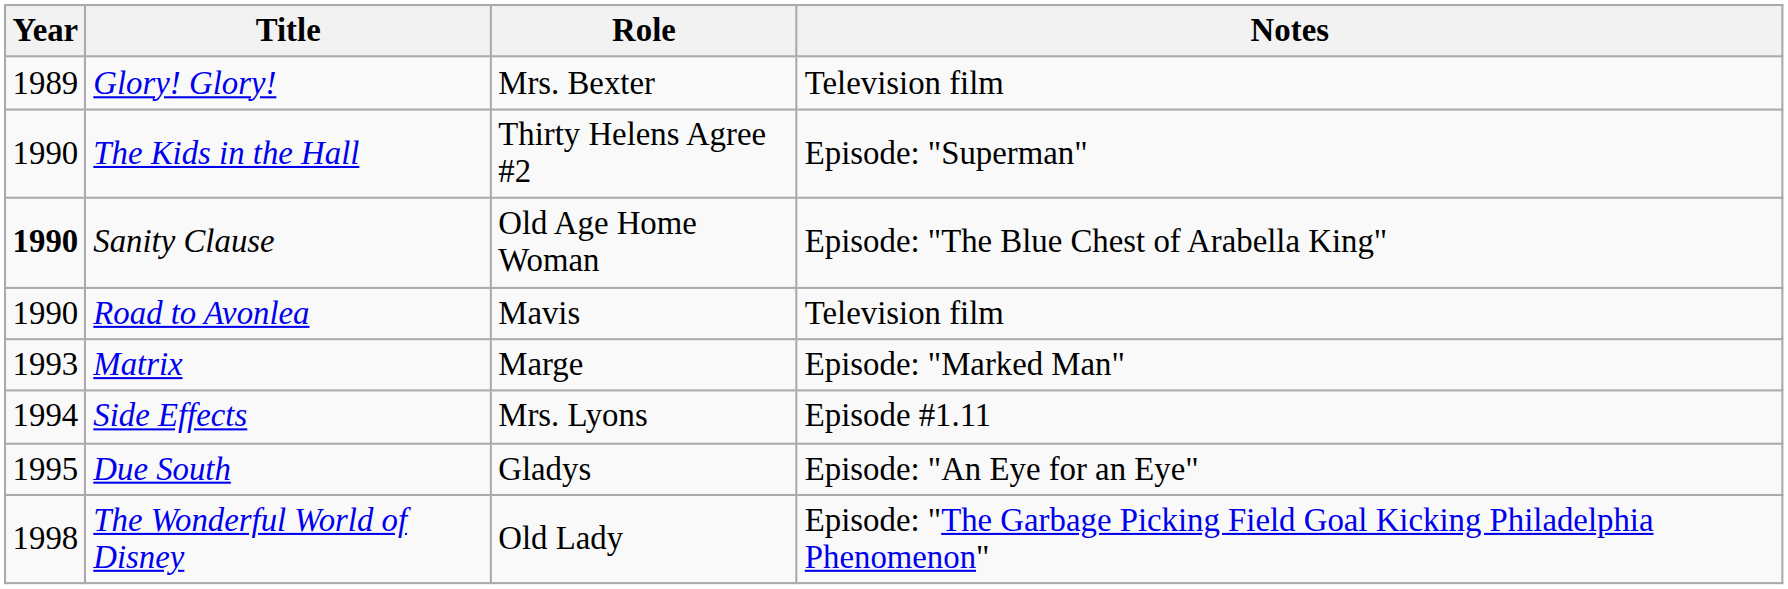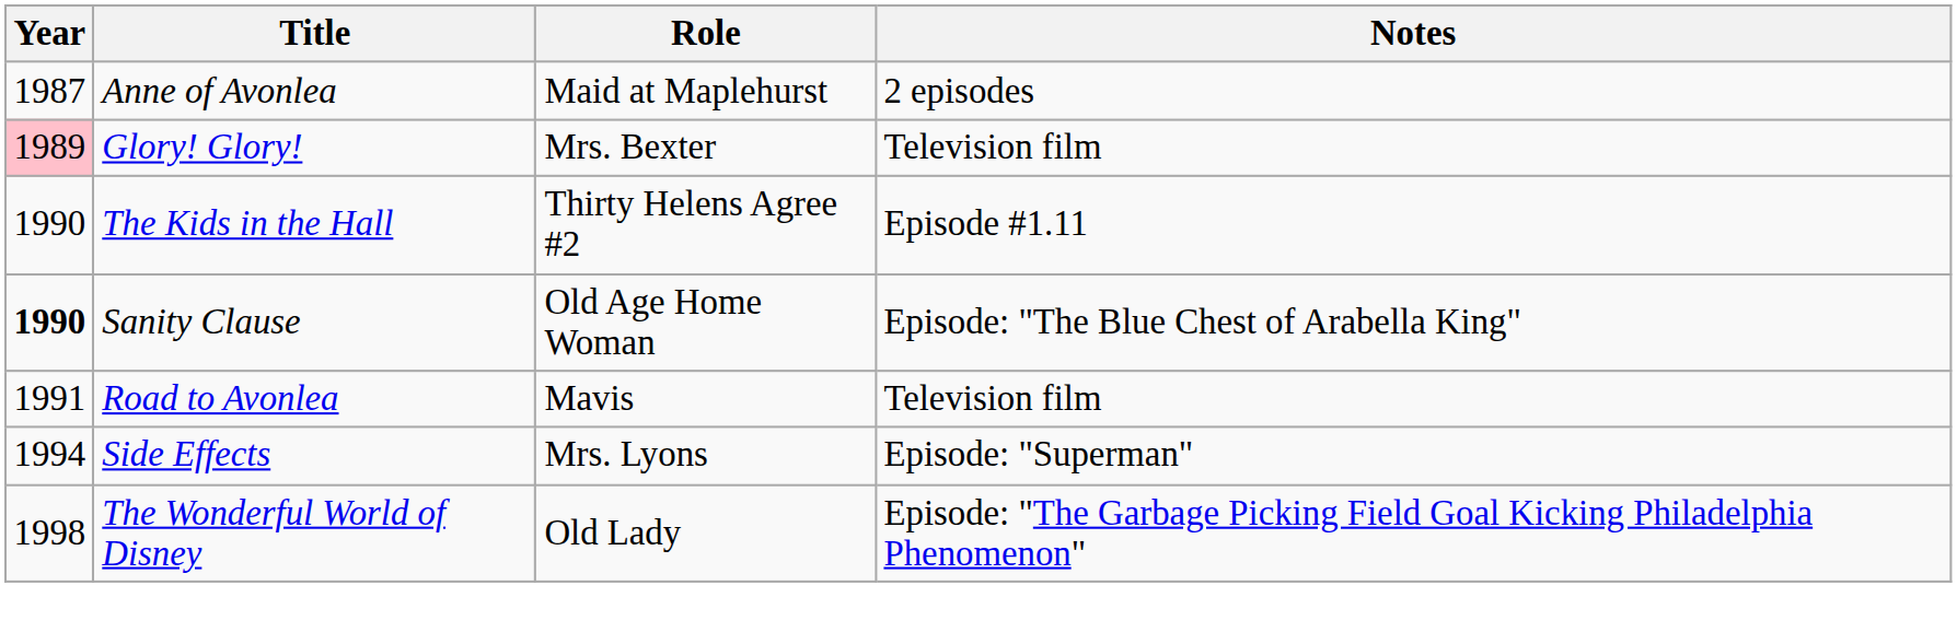+ row: 1987 | Anne of Avonlea | Maid at Maplehurst | 2 episodes
Glory! Glory! | Year: no background -> pink background
The Kids in the Hall | Notes: Episode: "Superman" -> Episode #1.11
Road to Avonlea | Year: 1990 -> 1991
- row: 1993 | Matrix | Marge | Episode: "Marked Man"
Side Effects | Notes: Episode #1.11 -> Episode: "Superman"
- row: 1995 | Due South | Gladys | Episode: "An Eye for an Eye"
